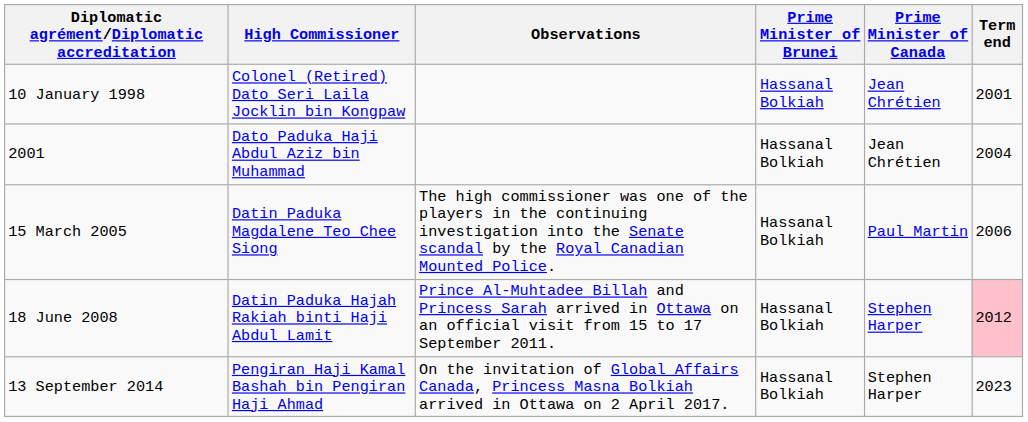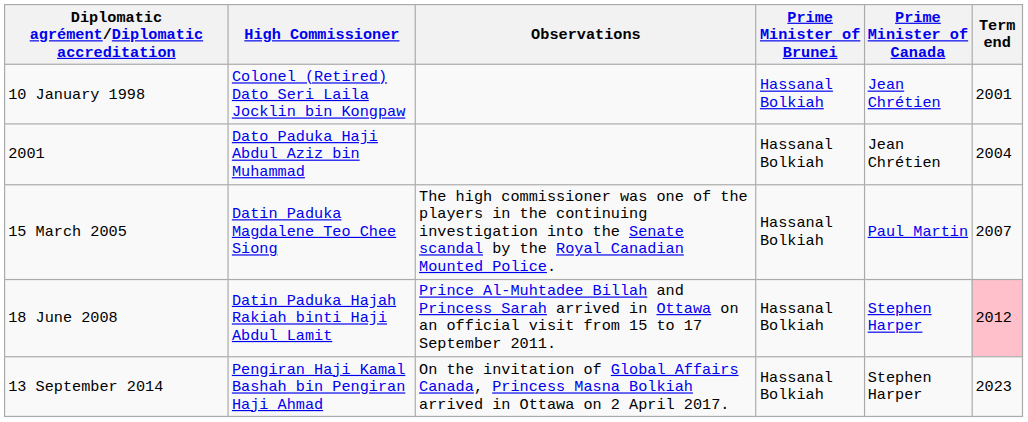15 March 2005 | Term end: 2006 -> 2007
